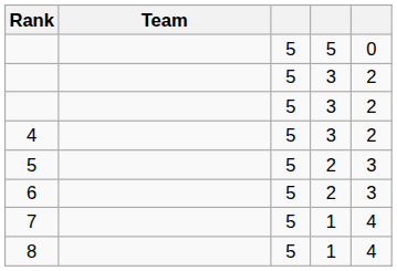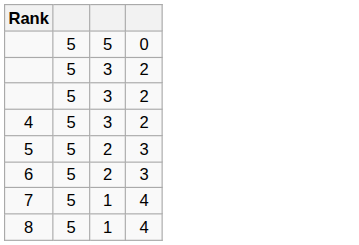- column: Team
